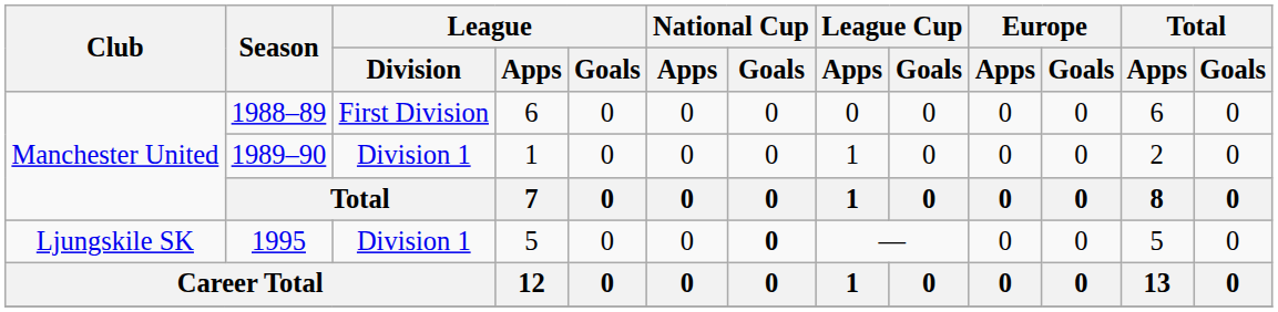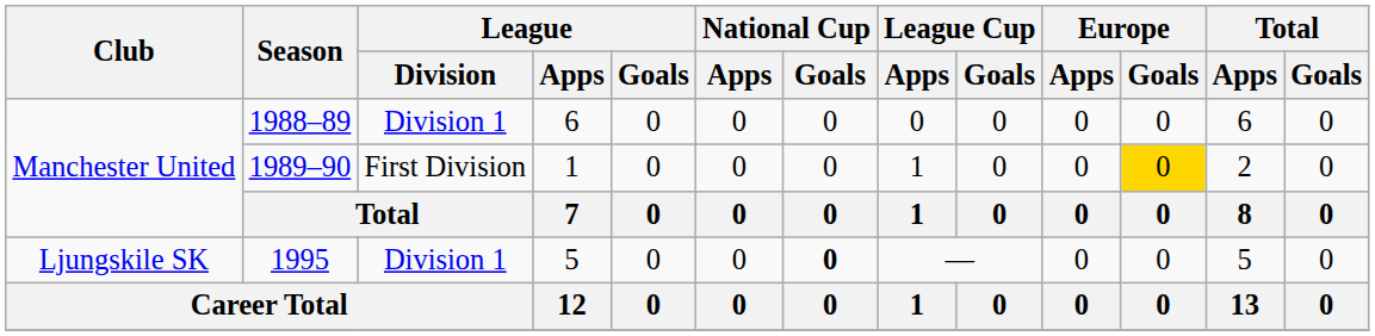1988–89 | League / Division: First Division -> Division 1
1989–90 | League / Division: Division 1 -> First Division
1989–90 | Europe / Goals: no background -> gold background
